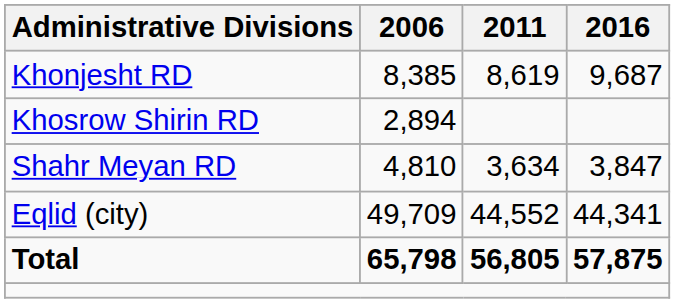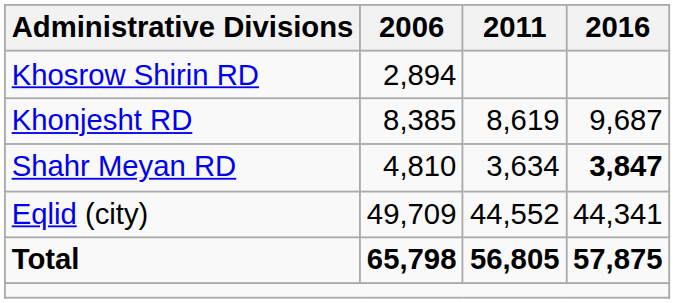rows swapped: Khonjesht RD <-> Khosrow Shirin RD
Shahr Meyan RD | 2016: normal -> bold
